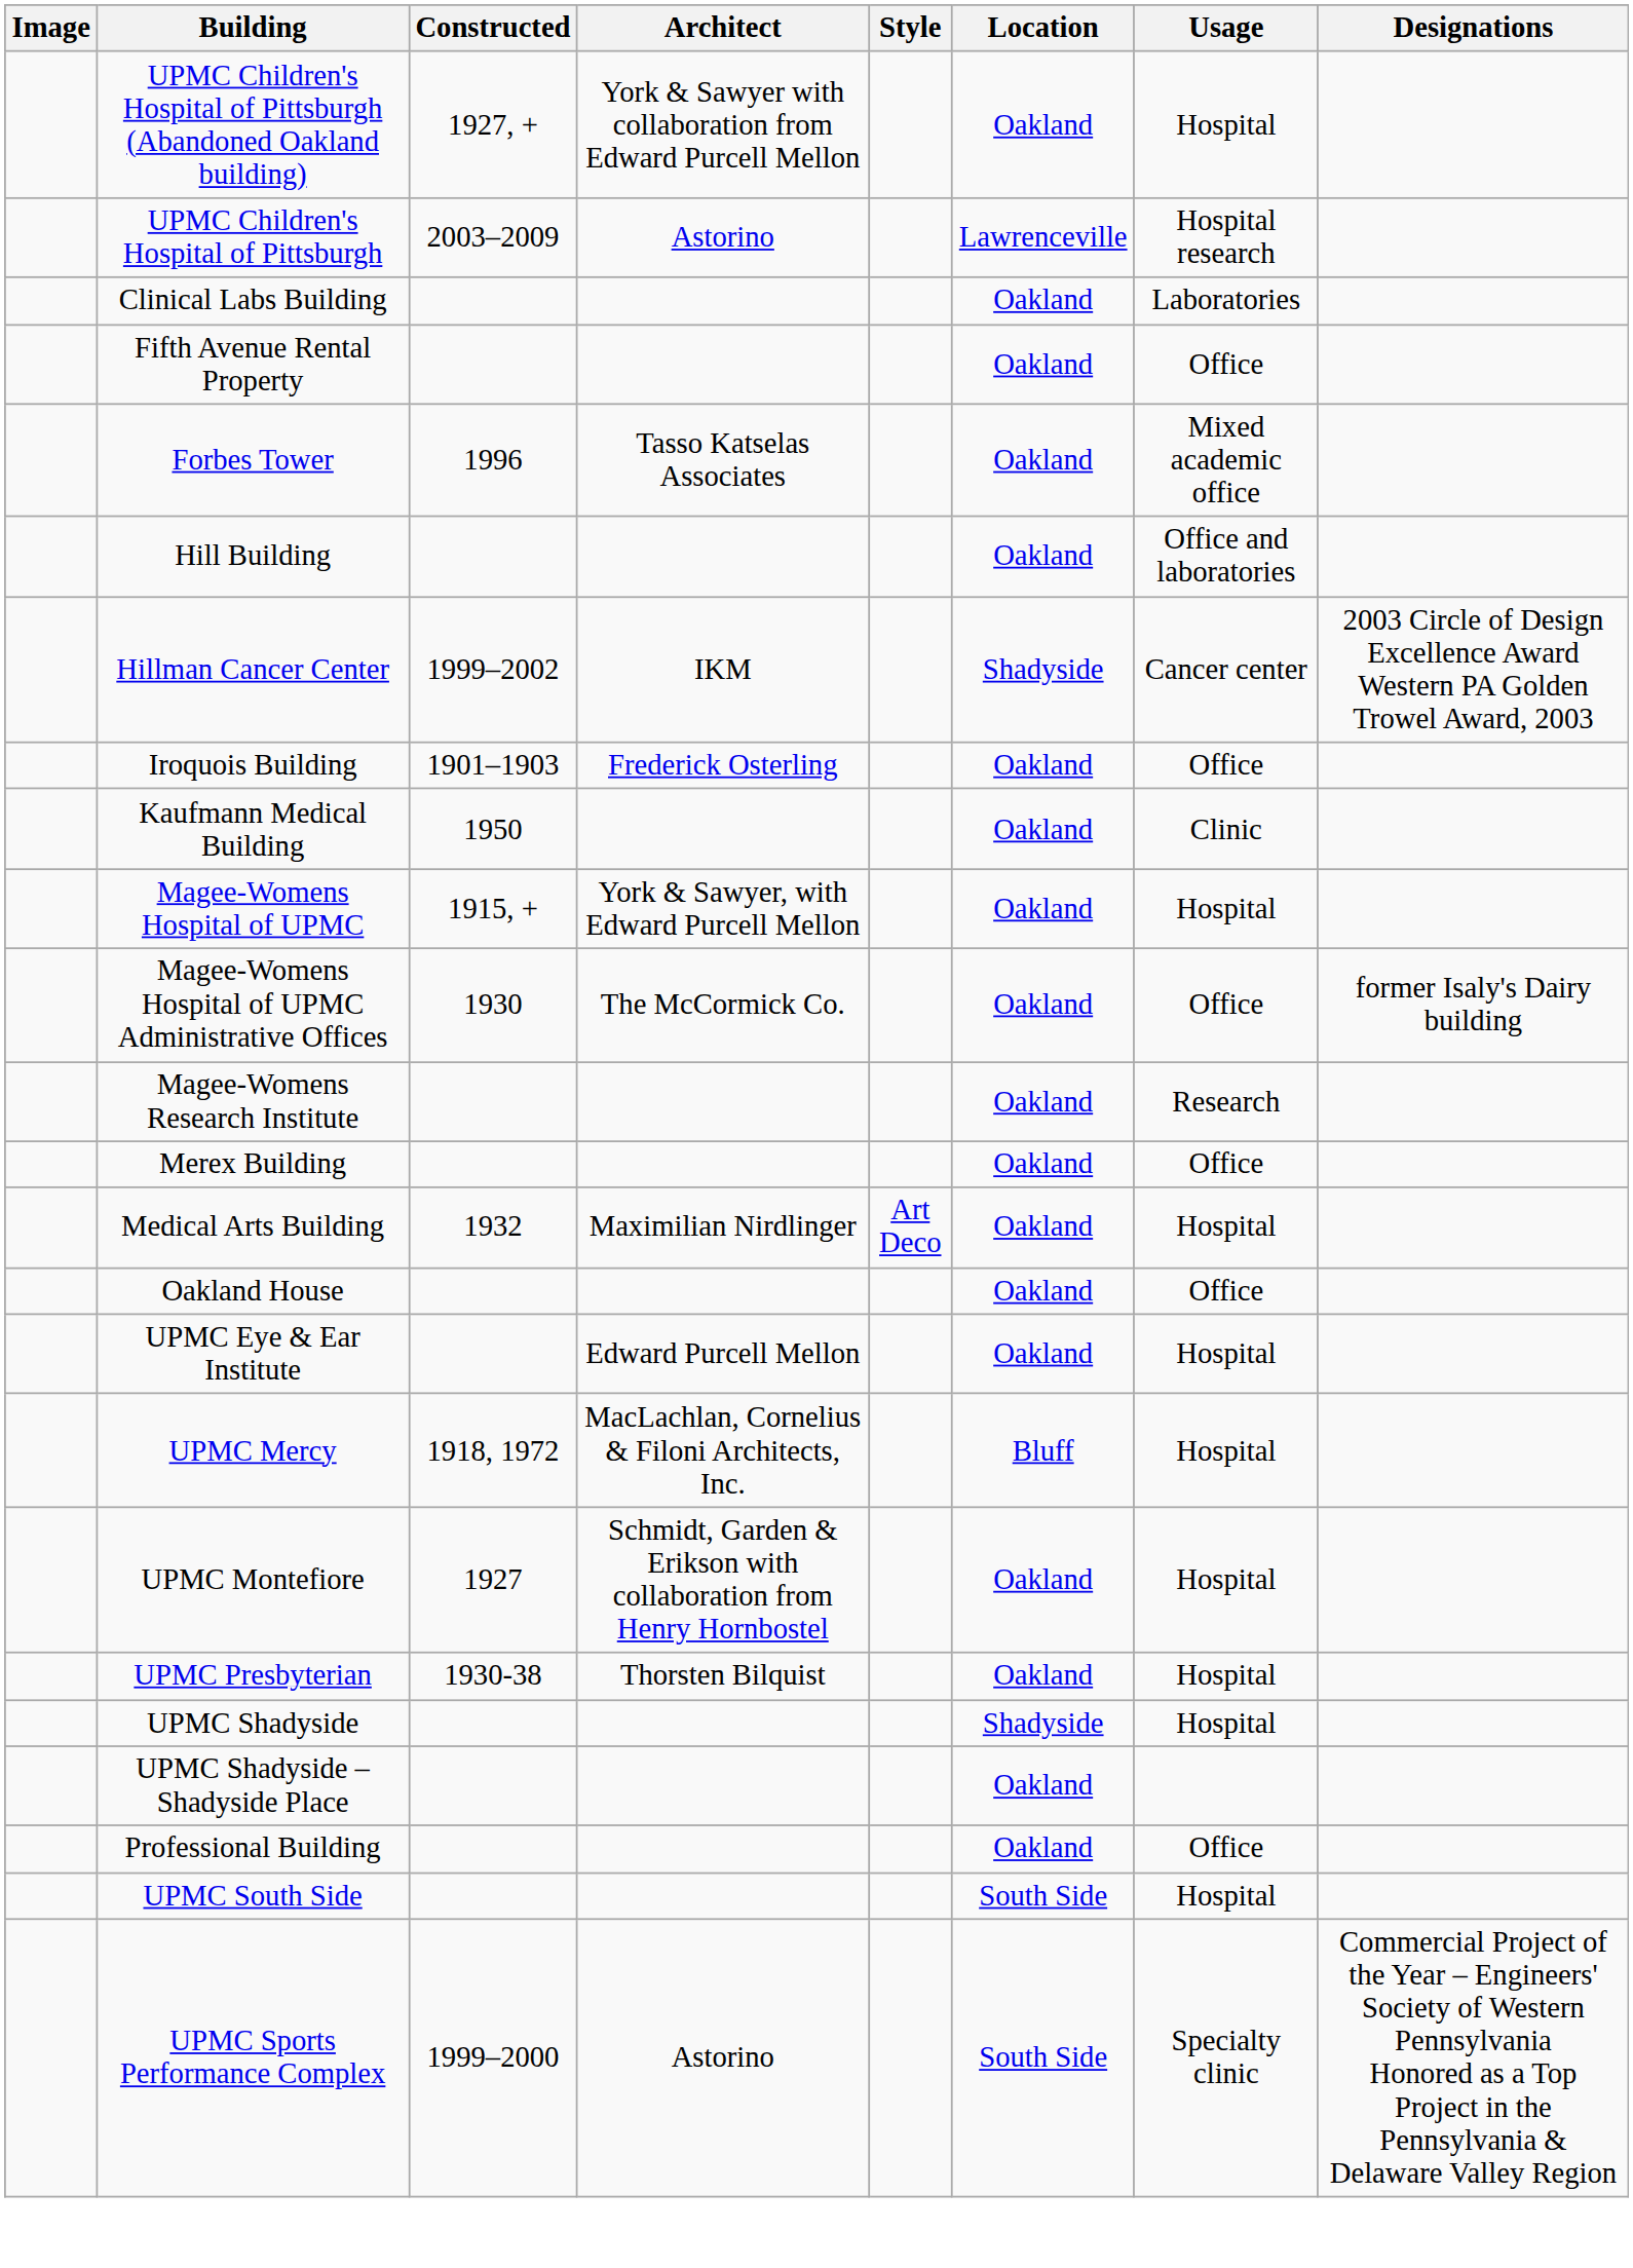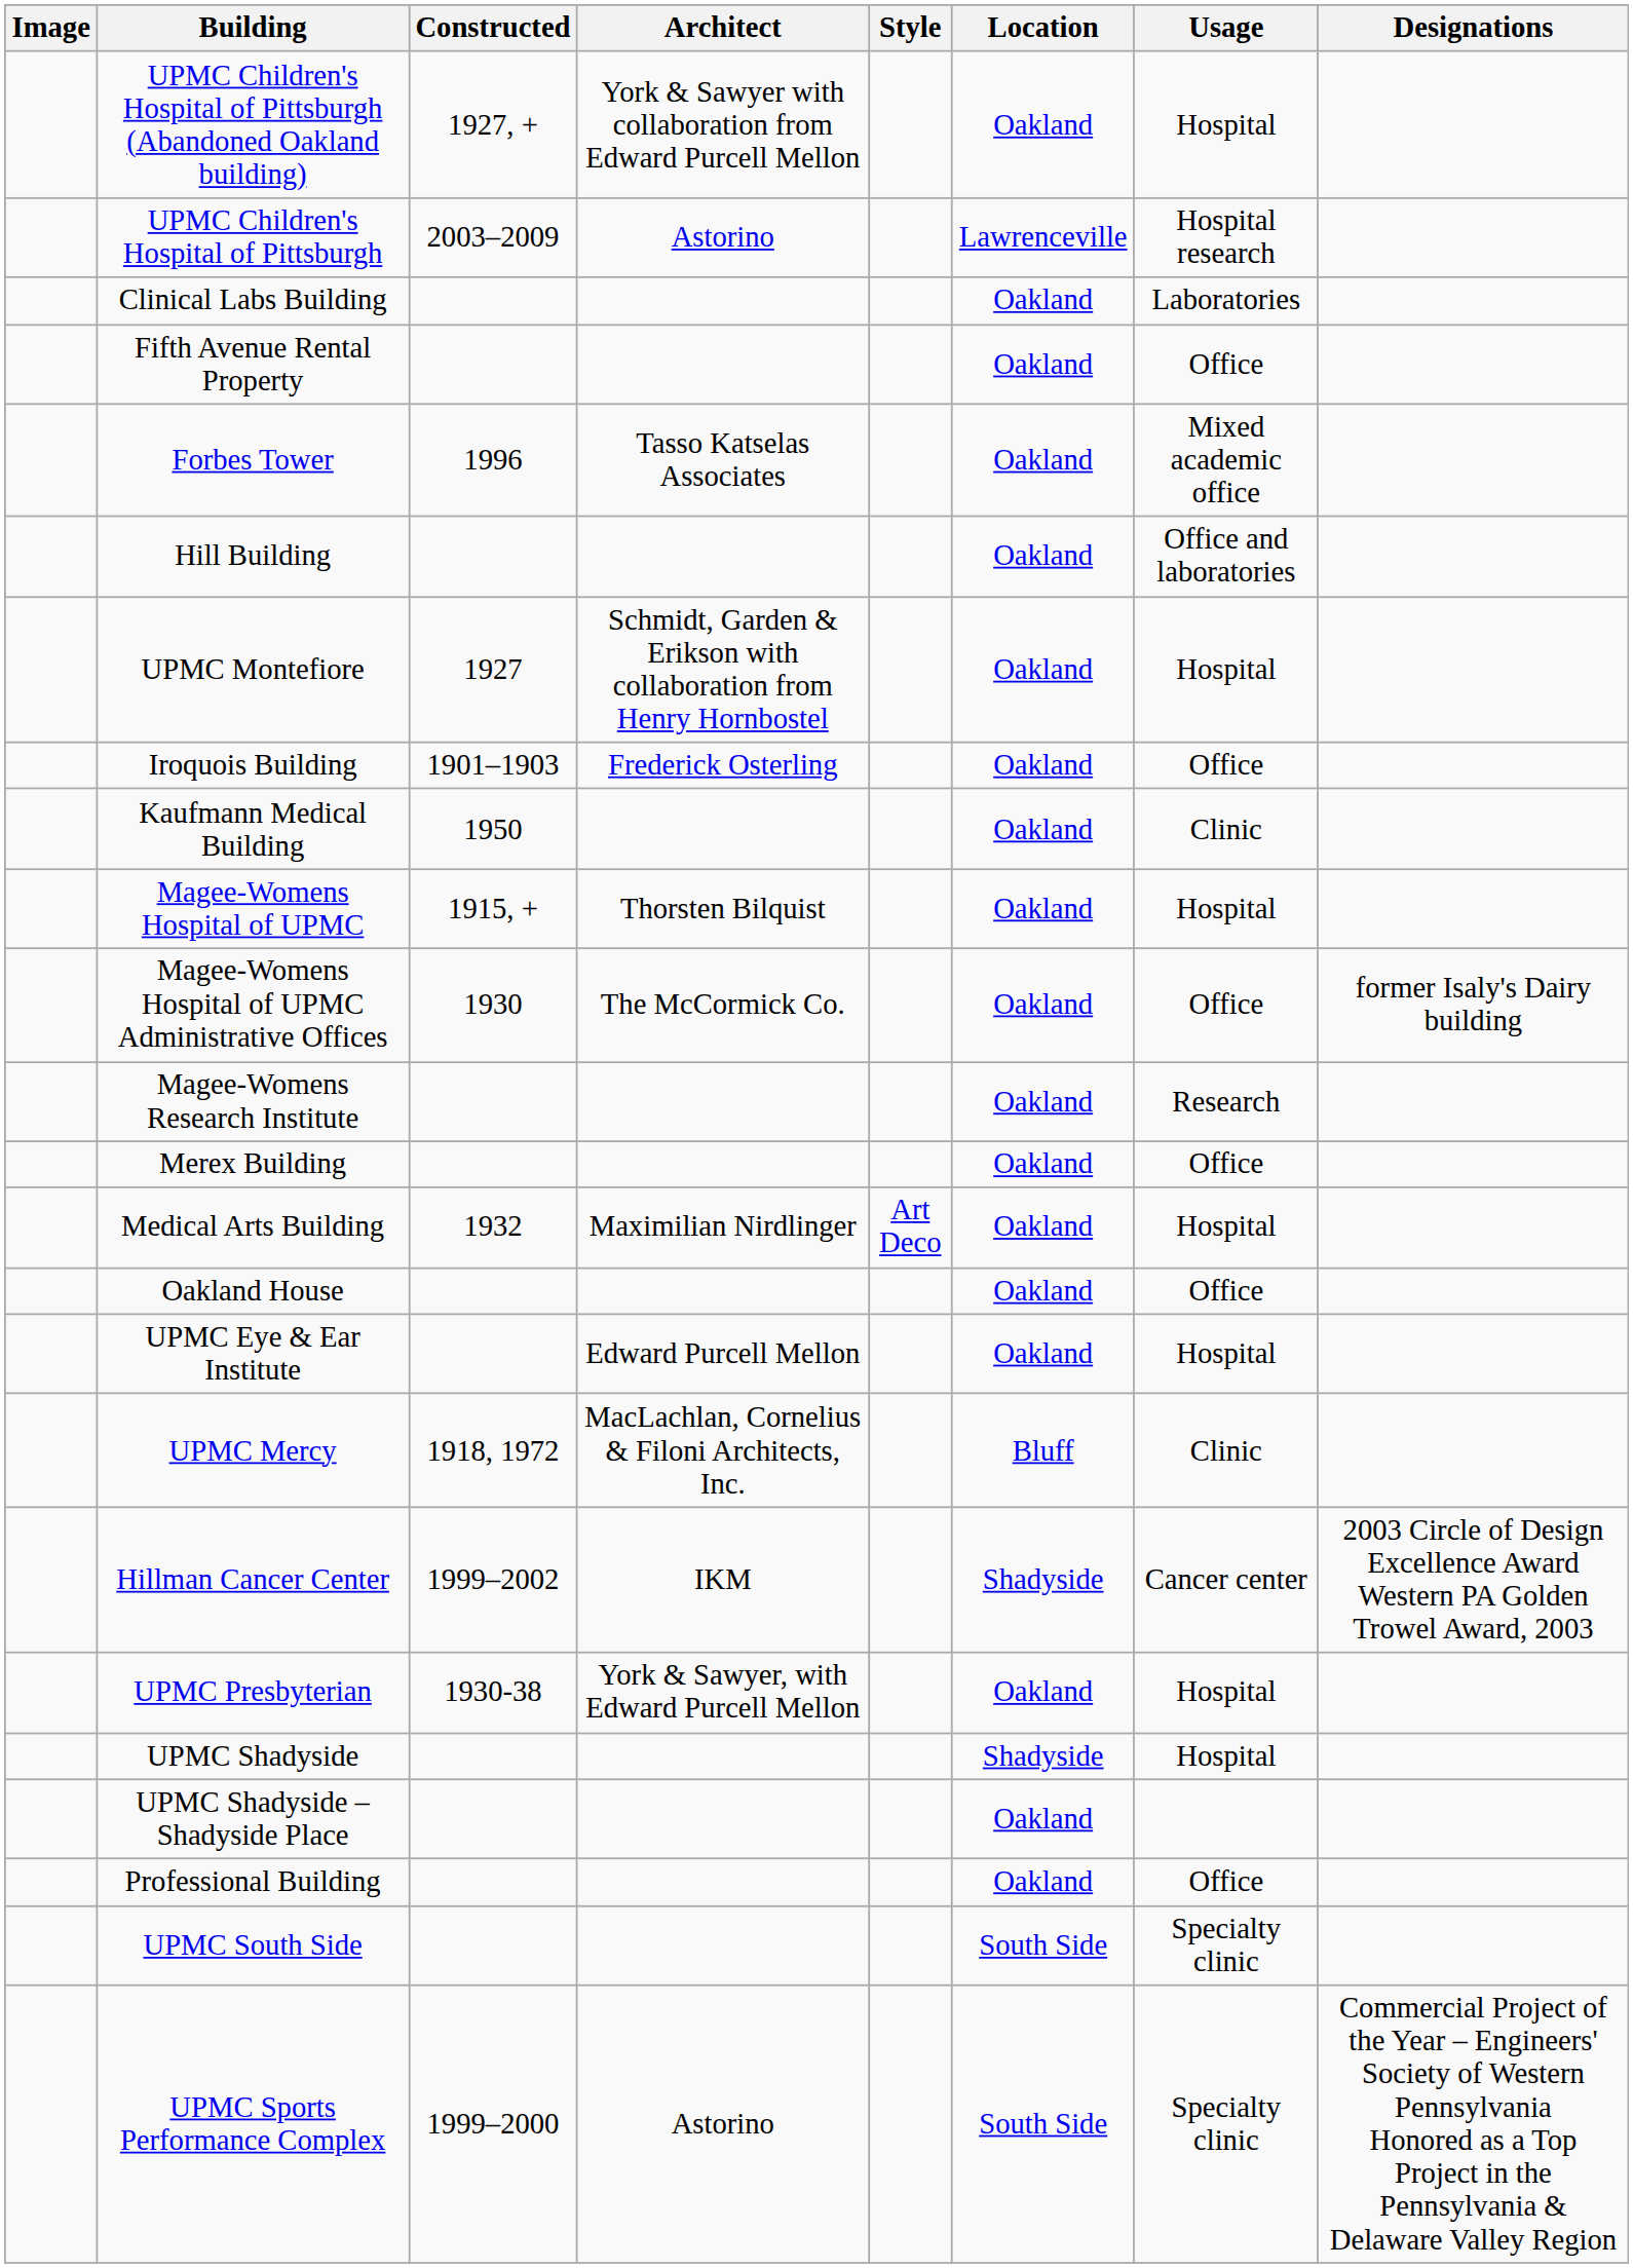rows swapped: Hillman Cancer Center <-> UPMC Montefiore
Magee-Womens Hospital of UPMC | Architect: York & Sawyer, with Edward Purcell Mellon -> Thorsten Bilquist
UPMC Mercy | Usage: Hospital -> Clinic
UPMC Presbyterian | Architect: Thorsten Bilquist -> York & Sawyer, with Edward Purcell Mellon
UPMC South Side | Usage: Hospital -> Specialty clinic
